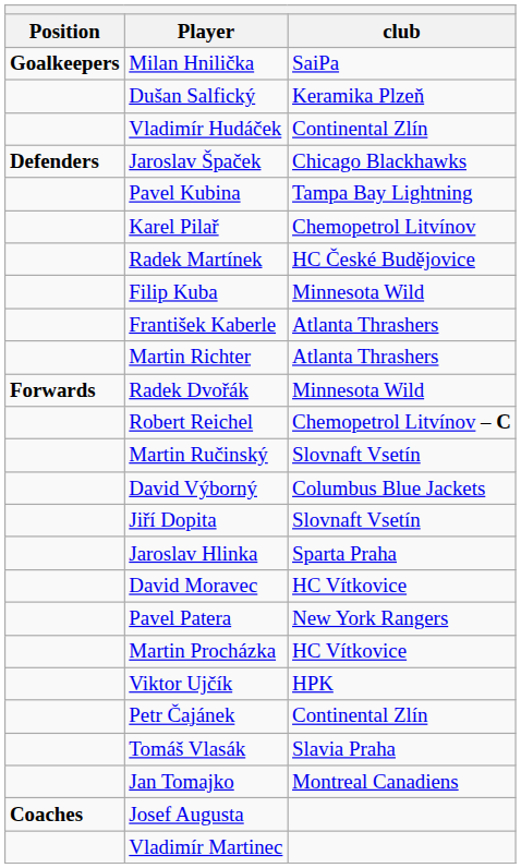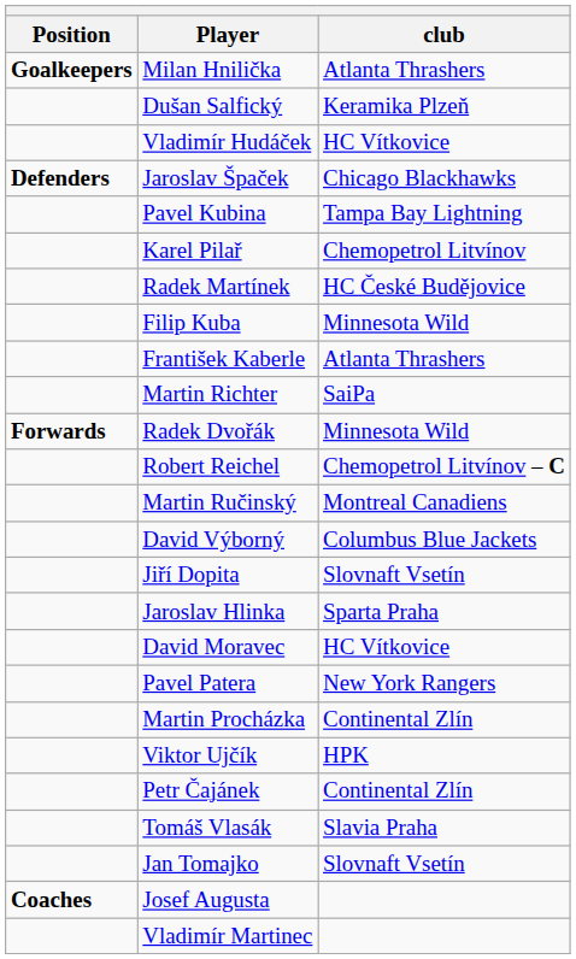Milan Hnilička | club: SaiPa -> Atlanta Thrashers
Vladimír Hudáček | club: Continental Zlín -> HC Vítkovice
Martin Richter | club: Atlanta Thrashers -> SaiPa
Martin Ručinský | club: Slovnaft Vsetín -> Montreal Canadiens
Martin Procházka | club: HC Vítkovice -> Continental Zlín
Jan Tomajko | club: Montreal Canadiens -> Slovnaft Vsetín
